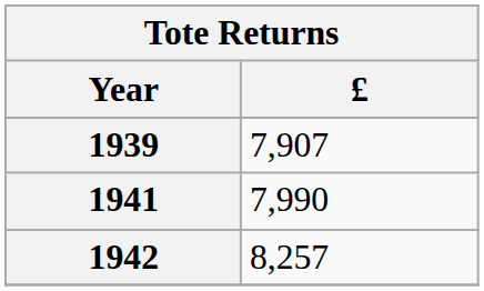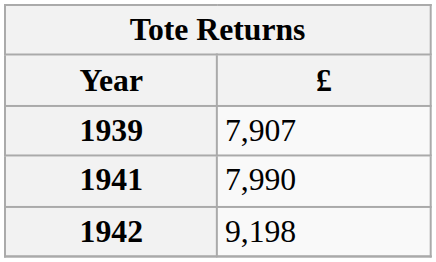1942 | £: 8,257 -> 9,198
